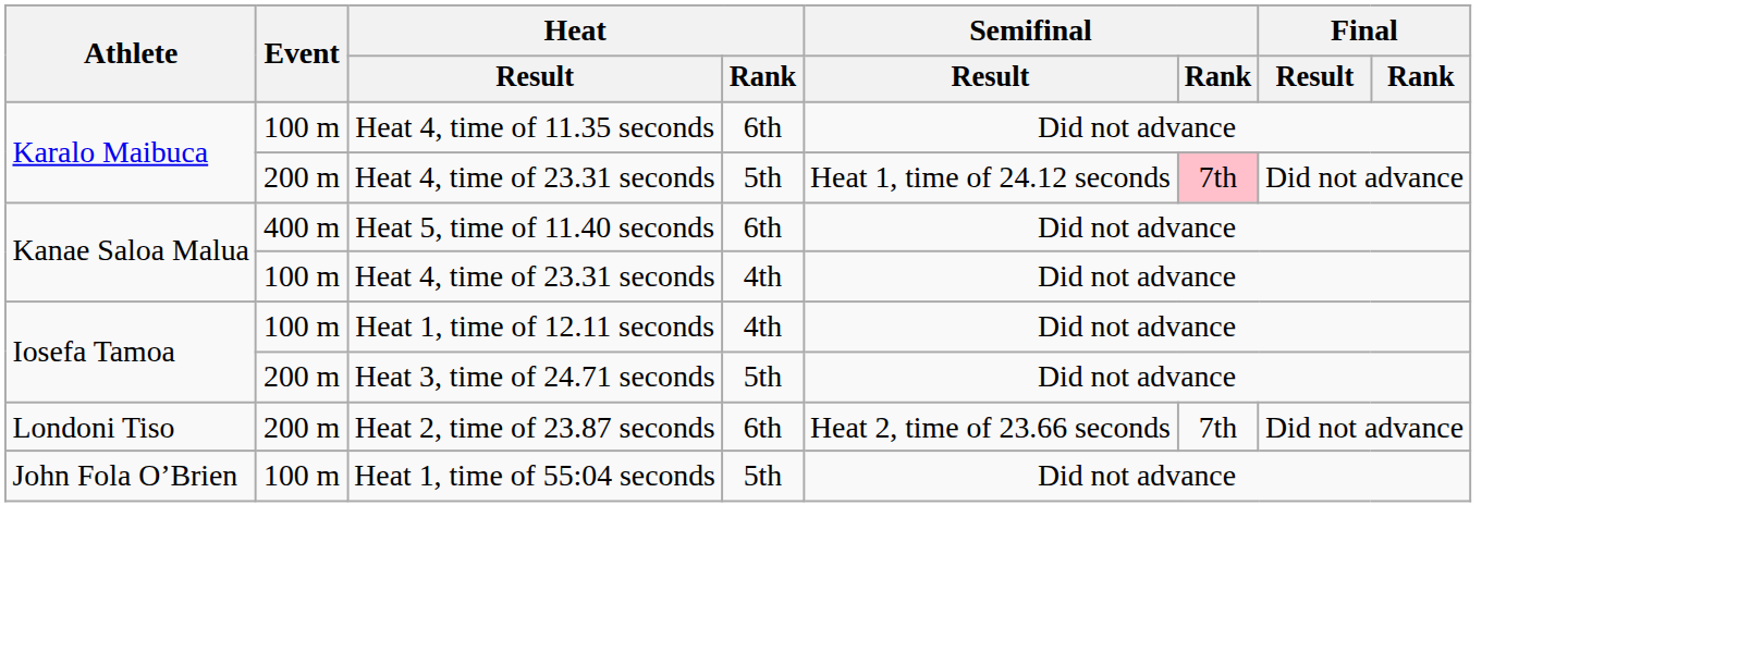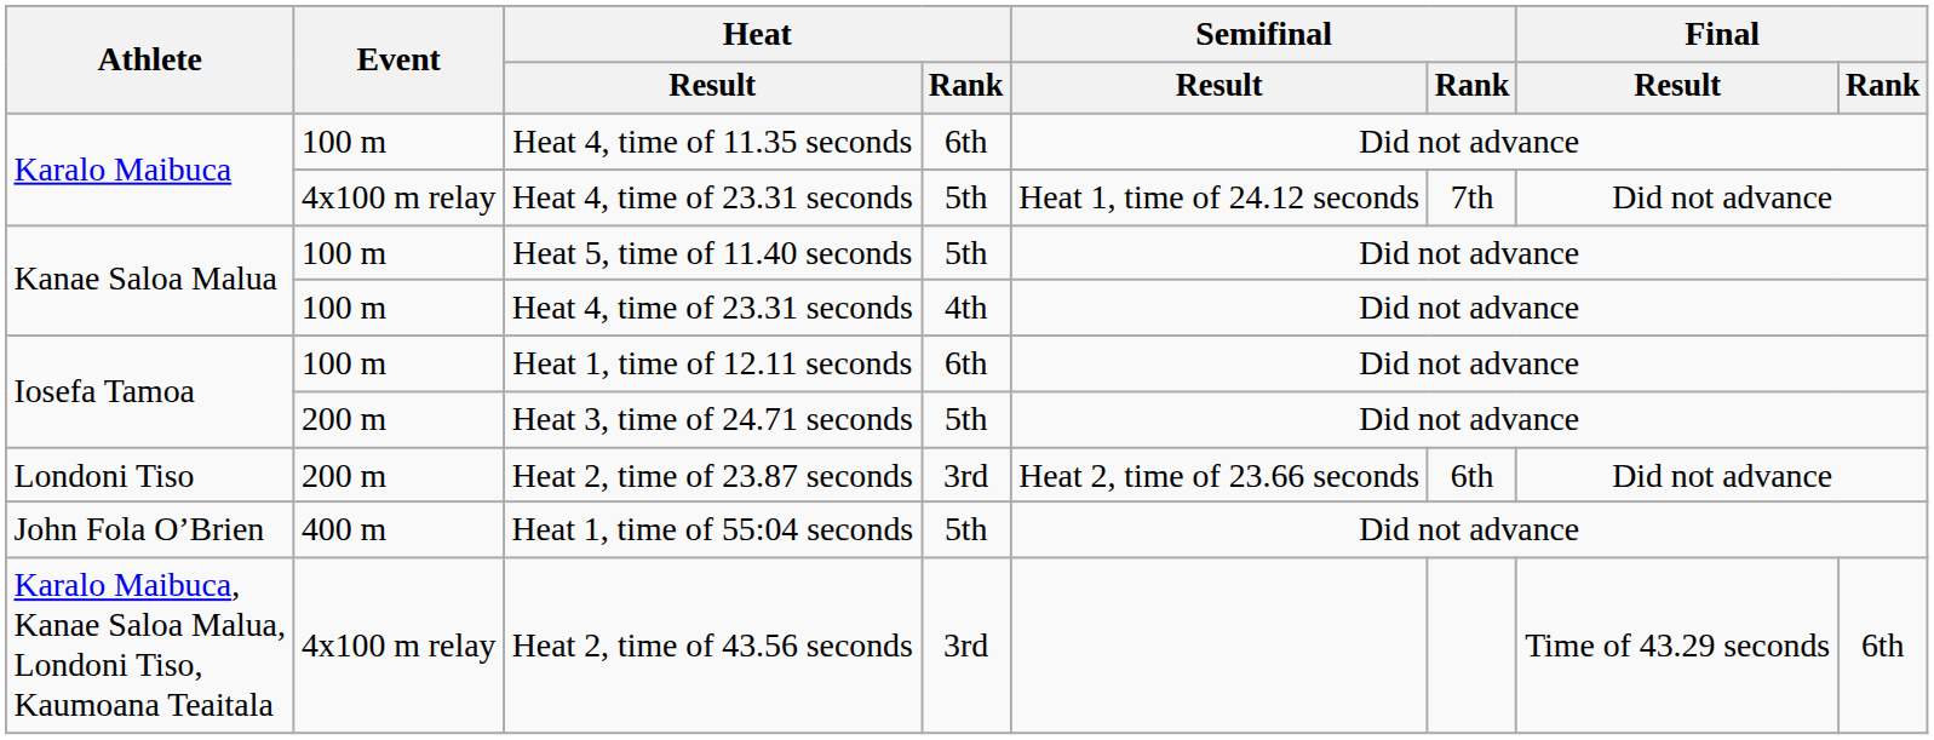Karalo Maibuca / Heat 4, time of 23.31 seconds | Event: 200 m -> 4x100 m relay
Karalo Maibuca / Heat 4, time of 23.31 seconds | Semifinal / Rank: pink background -> no background
Heat 5, time of 11.40 seconds | Event: 400 m -> 100 m
Heat 5, time of 11.40 seconds | Heat / Rank: 6th -> 5th
Heat 1, time of 12.11 seconds | Heat / Rank: 4th -> 6th
Heat 2, time of 23.87 seconds | Heat / Rank: 6th -> 3rd
Heat 2, time of 23.87 seconds | Semifinal / Rank: 7th -> 6th
Heat 1, time of 55:04 seconds | Event: 100 m -> 400 m
+ row: Karalo Maibuca, Kanae Saloa Malua, Londoni Tiso, Kaumoana Teaitala | 4x100 m relay | Heat 2, time of 43.56 seconds | 3rd | Time of 43.29 seconds | 6th
